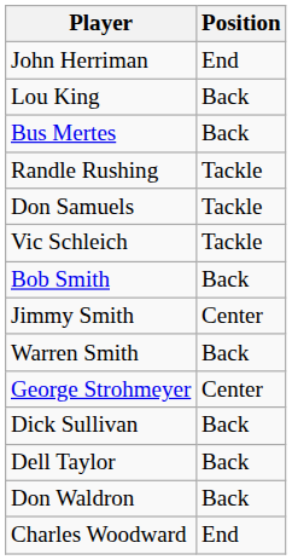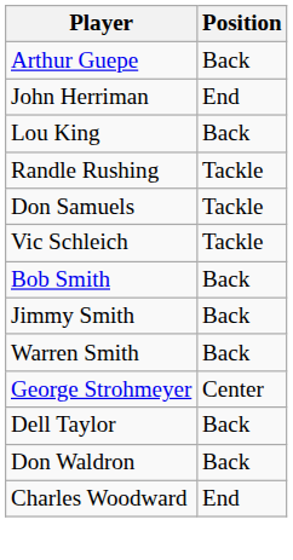+ row: Arthur Guepe | Back
- row: Bus Mertes | Back
Jimmy Smith | Position: Center -> Back
- row: Dick Sullivan | Back
